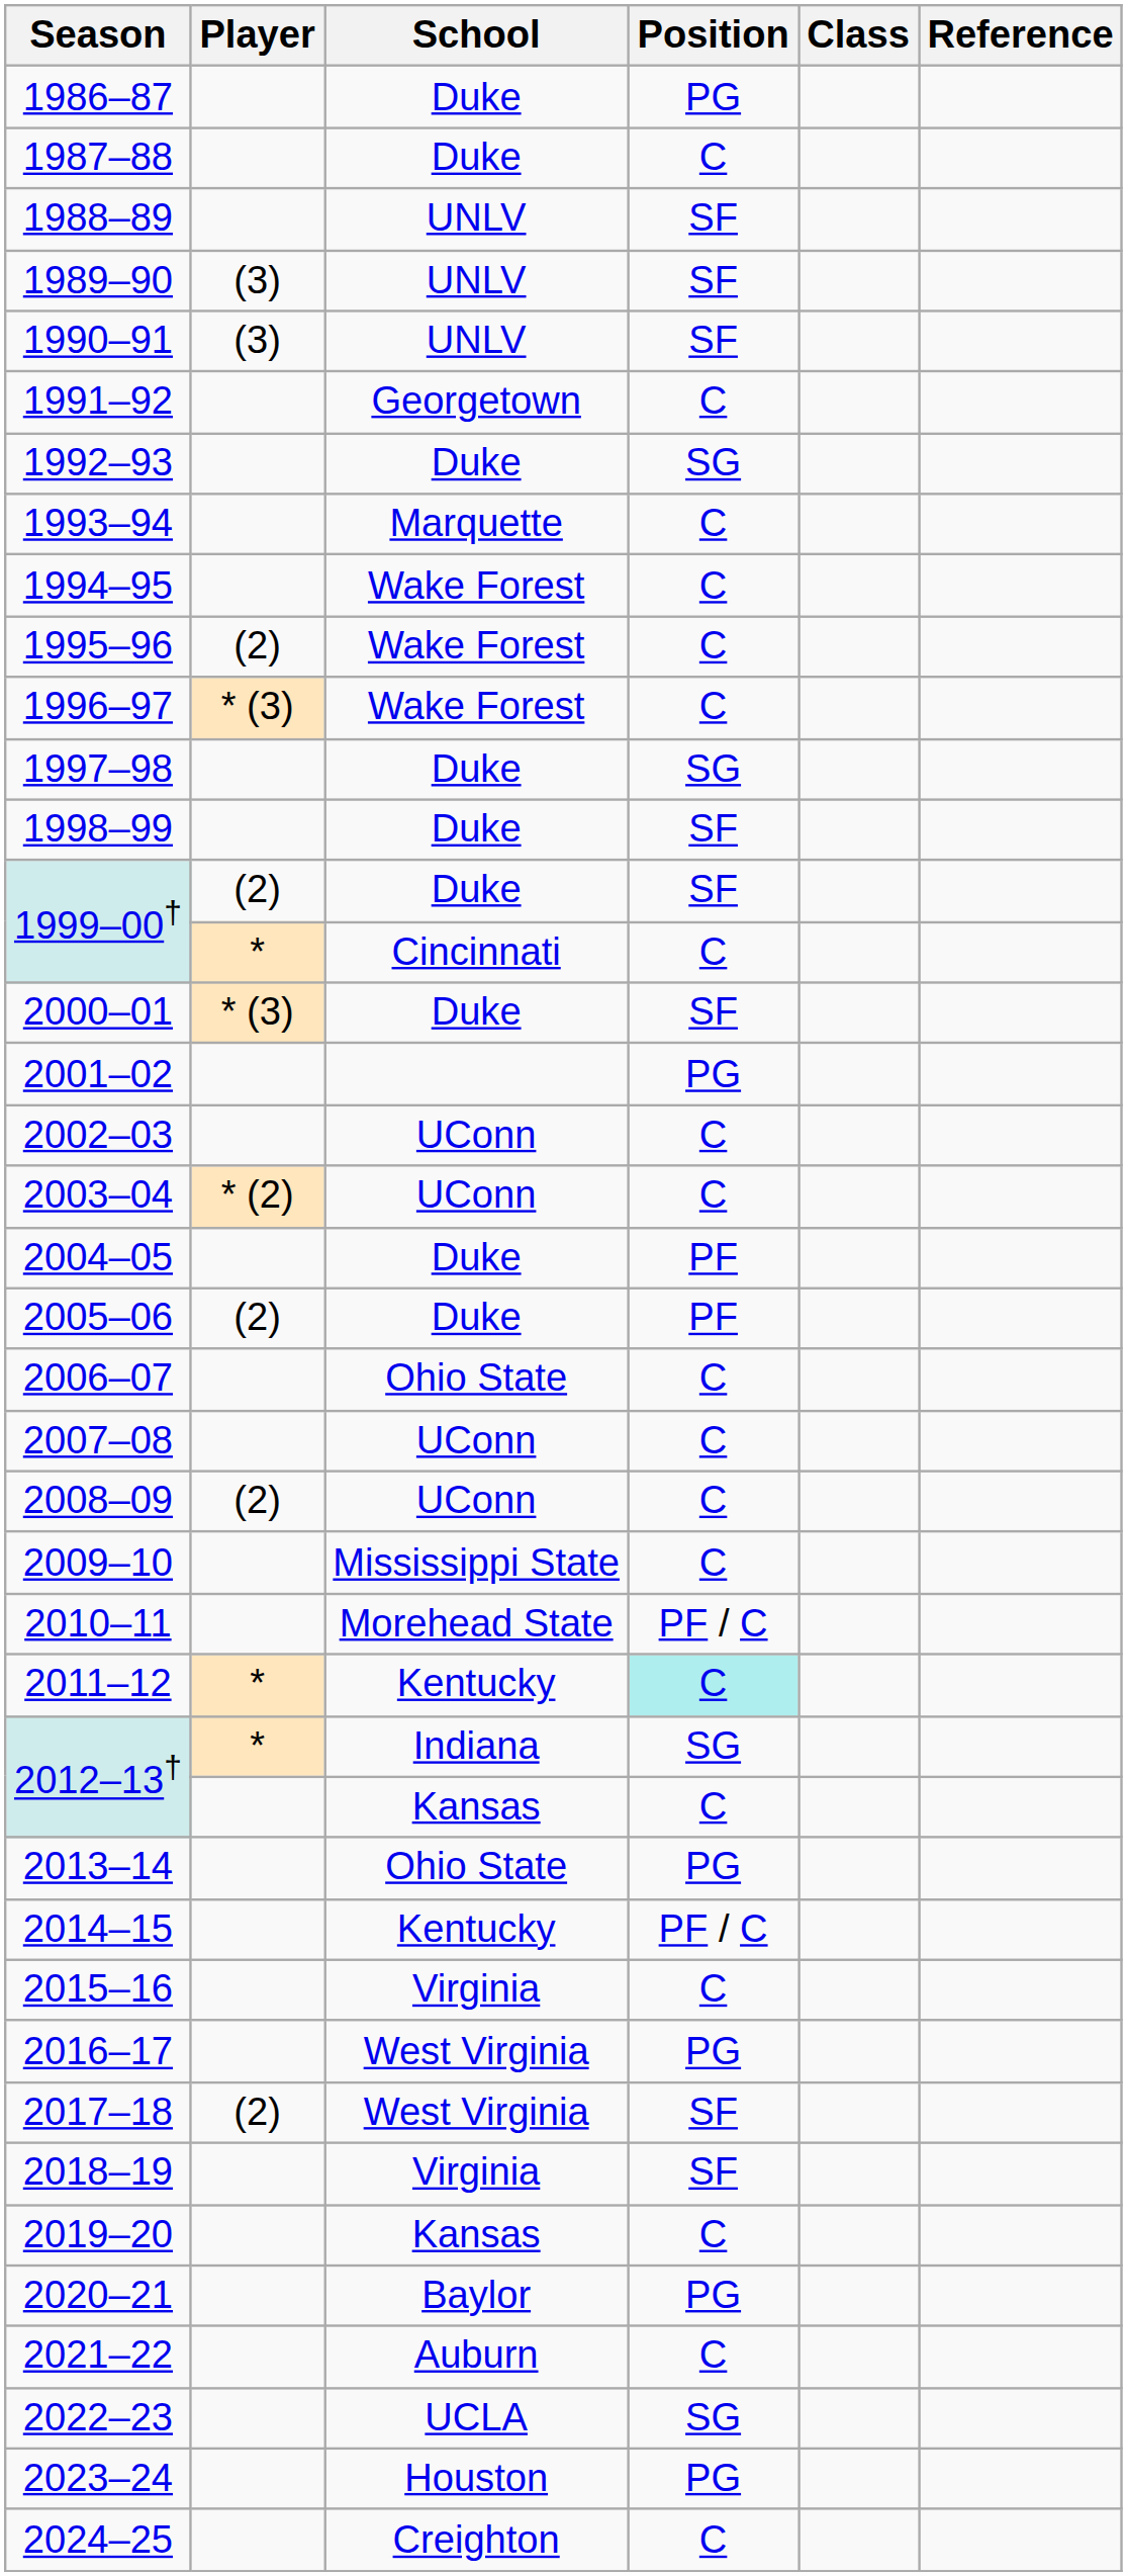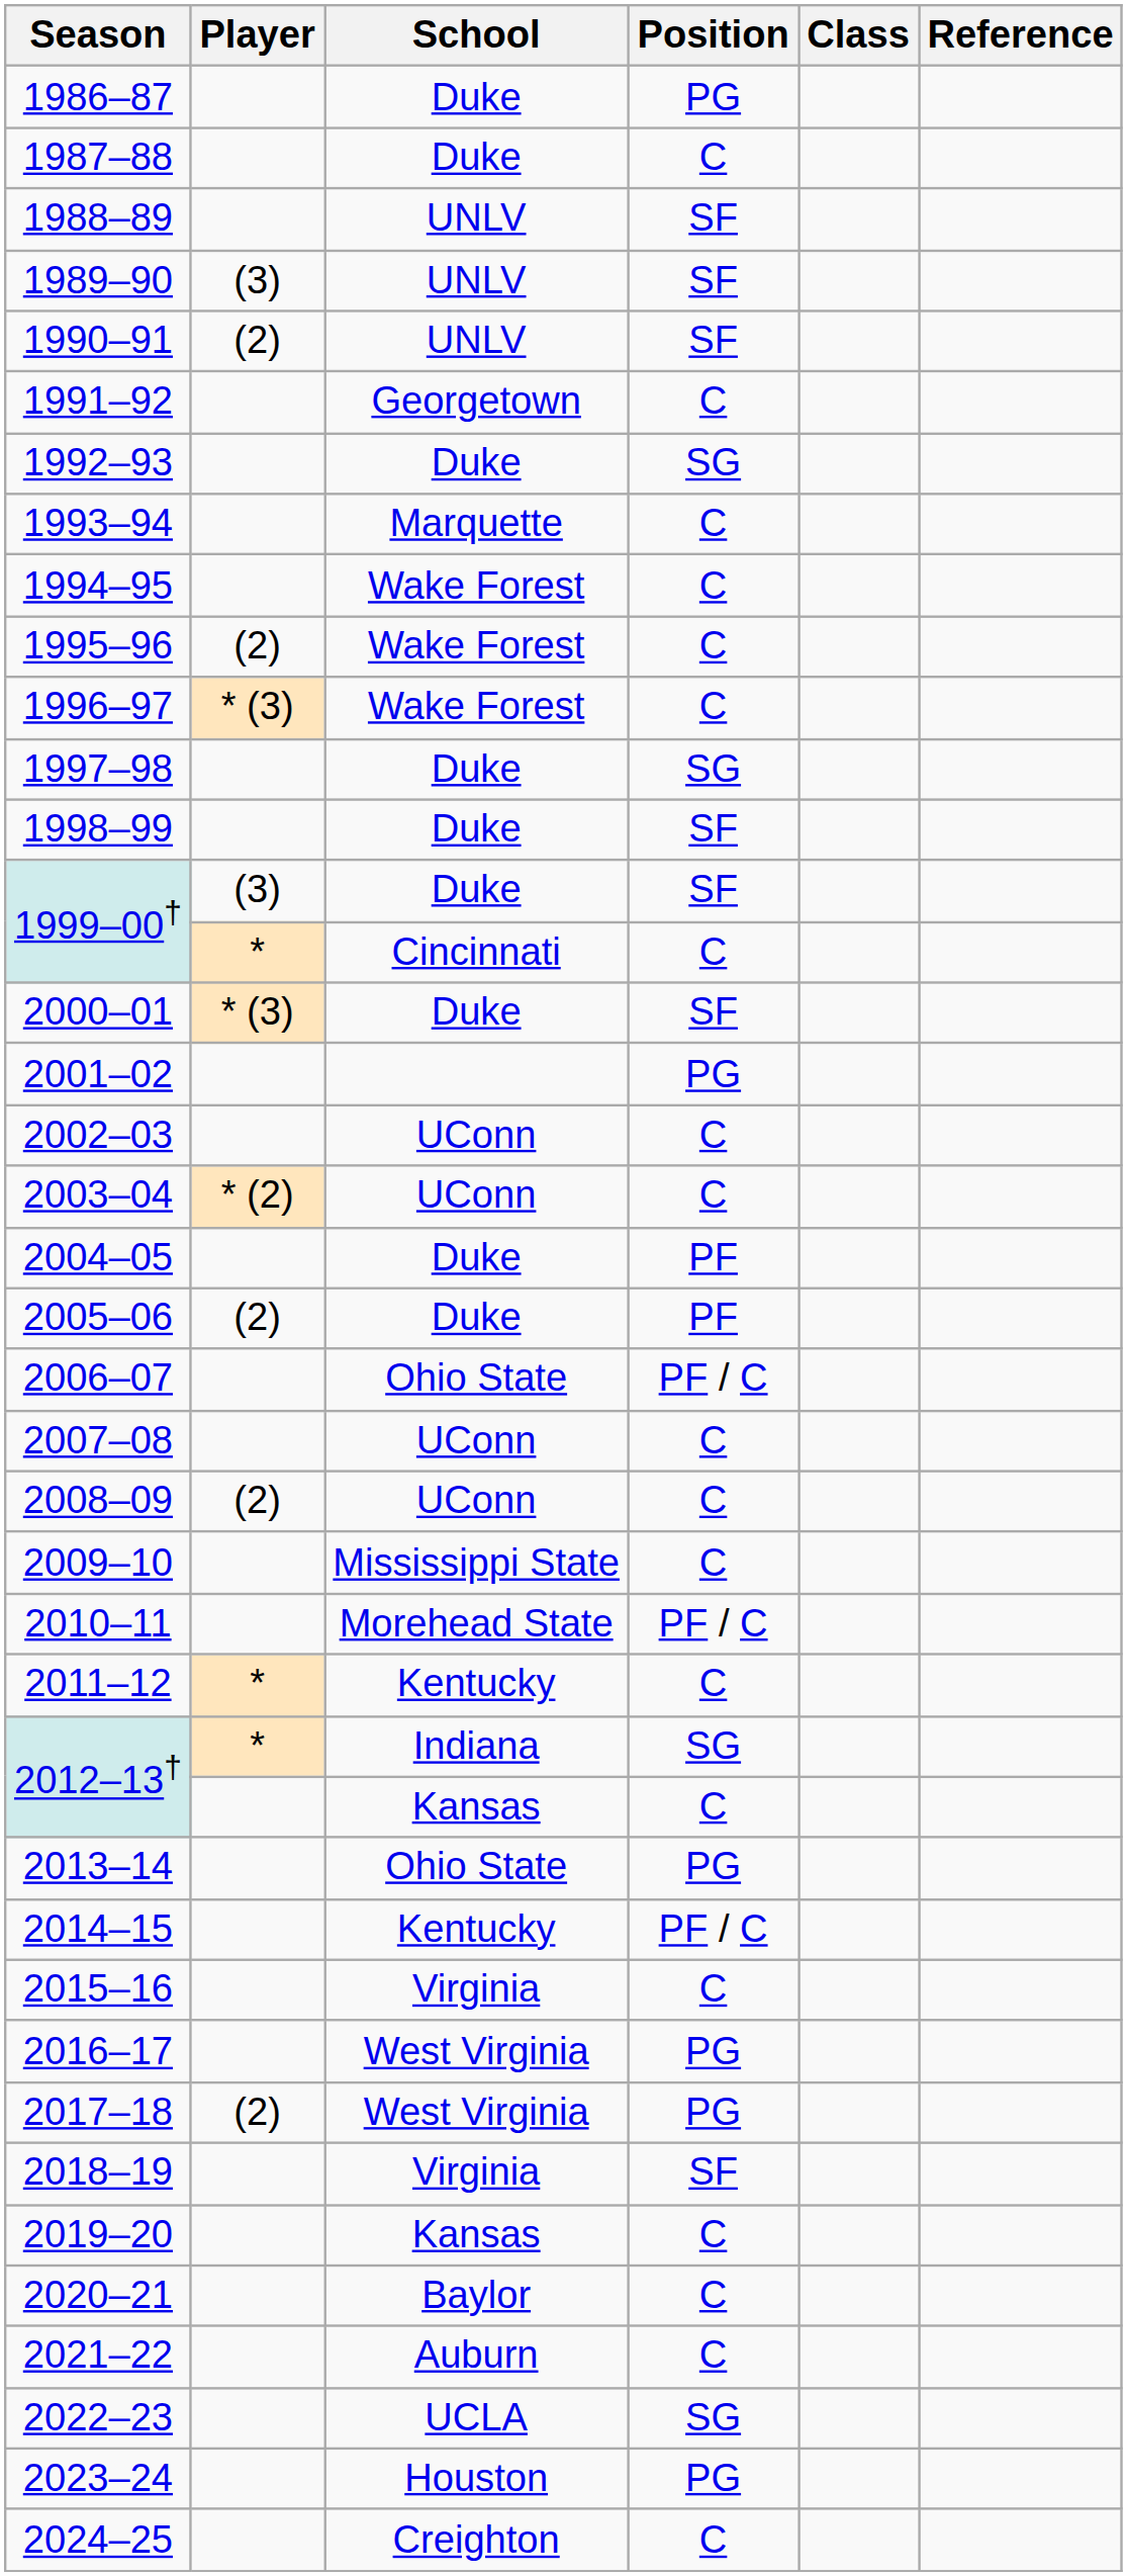1990–91 | Player: (3) -> (2)
1999–00† / Duke | Player: (2) -> (3)
2006–07 | Position: C -> PF / C
2011–12 | Position: paleturquoise background -> no background
2017–18 | Position: SF -> PG
2020–21 | Position: PG -> C
